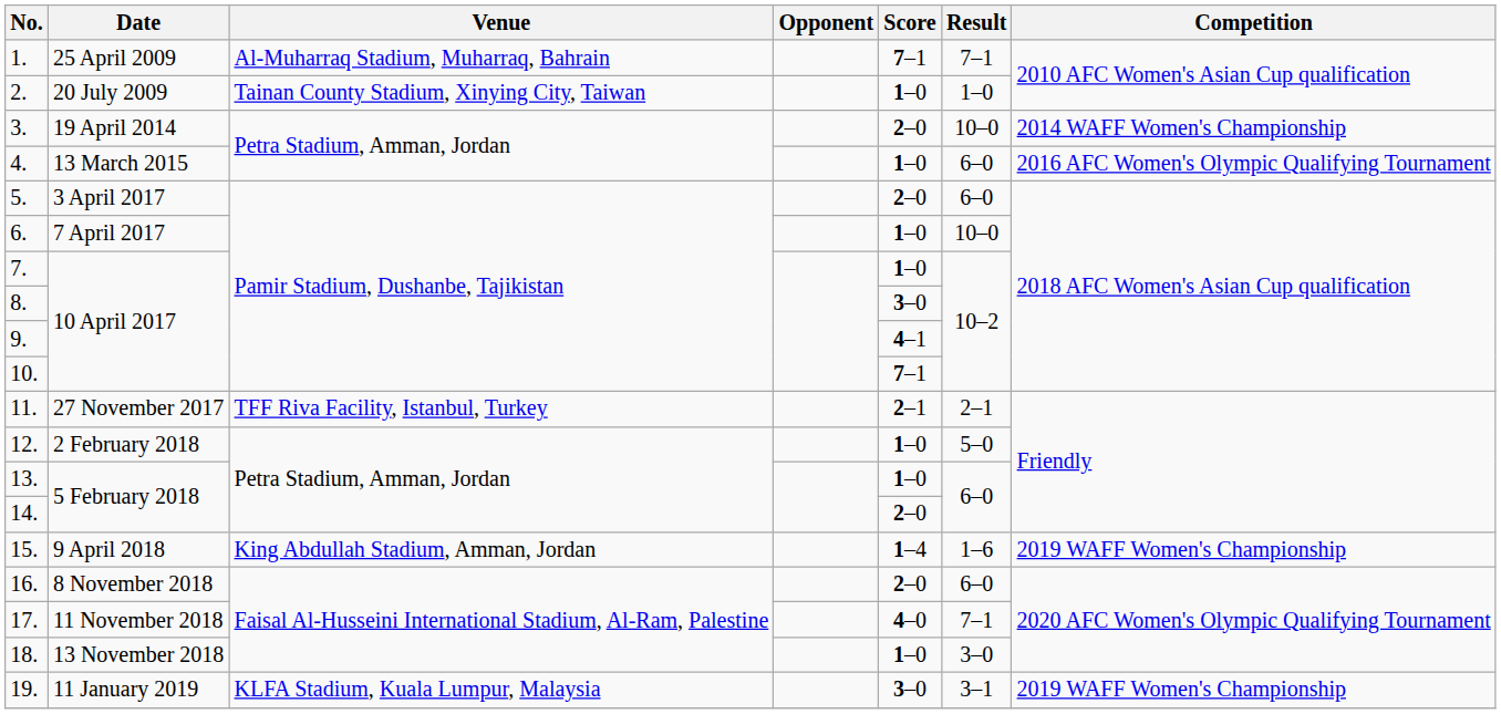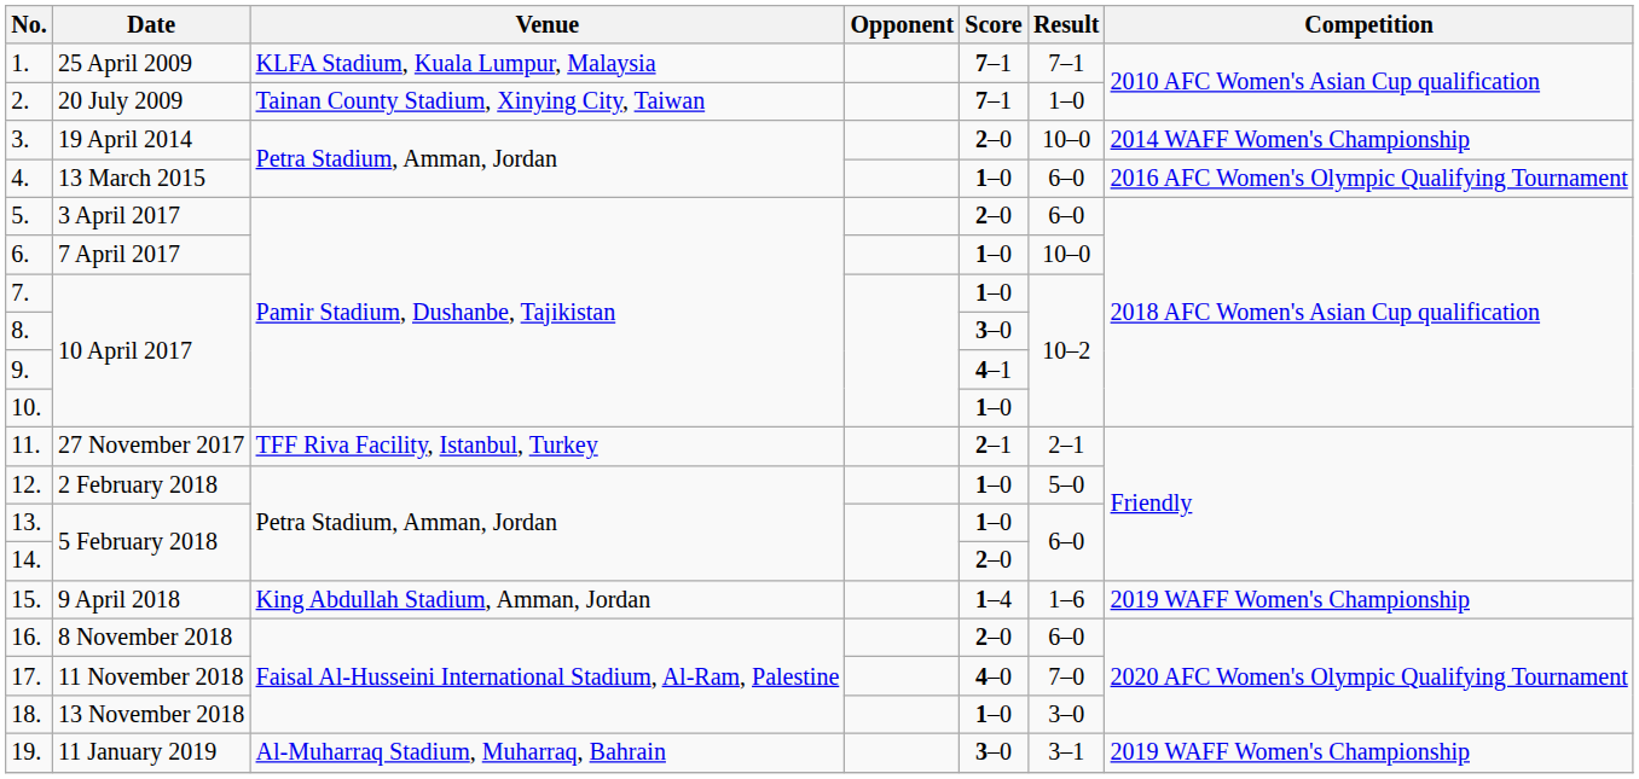1. | Venue: Al-Muharraq Stadium, Muharraq, Bahrain -> KLFA Stadium, Kuala Lumpur, Malaysia
2. | Score: 1–0 -> 7–1
10. | Score: 7–1 -> 1–0
17. | Result: 7–1 -> 7–0
19. | Venue: KLFA Stadium, Kuala Lumpur, Malaysia -> Al-Muharraq Stadium, Muharraq, Bahrain
